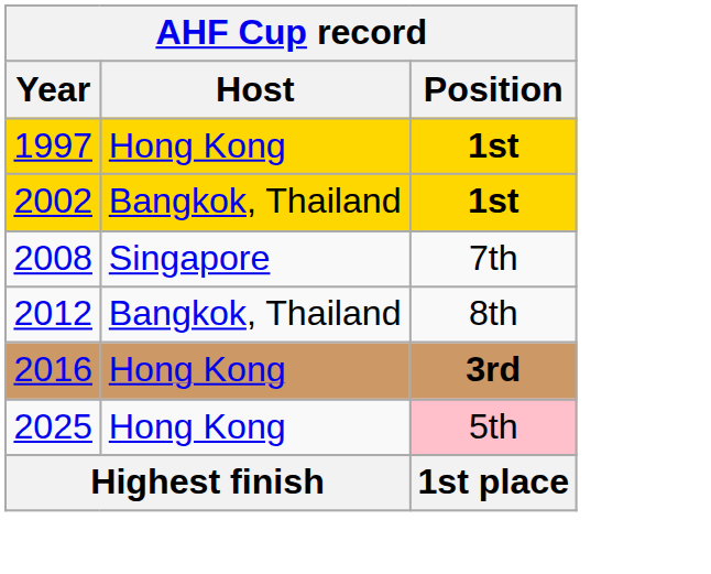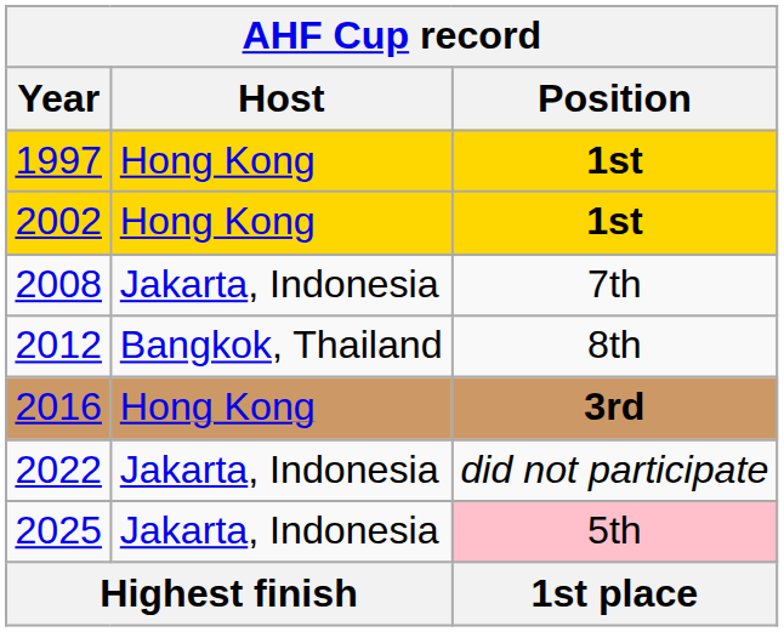2002 | Host: Bangkok, Thailand -> Hong Kong
2008 | Host: Singapore -> Jakarta, Indonesia
+ row: 2022 | Jakarta, Indonesia | did not participate
2025 | Host: Hong Kong -> Jakarta, Indonesia
